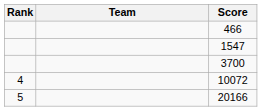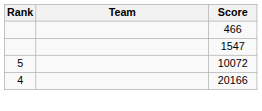- row: 3700
10072 | Rank: 4 -> 5
20166 | Rank: 5 -> 4
